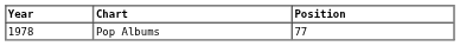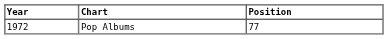Pop Albums | Year: 1978 -> 1972
